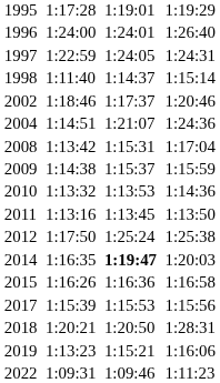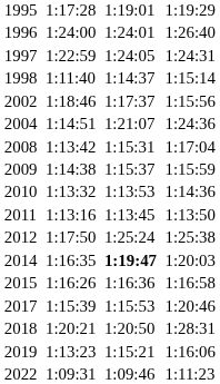2002 | column 7: 1:20:46 -> 1:15:56
2017 | column 7: 1:15:56 -> 1:20:46
